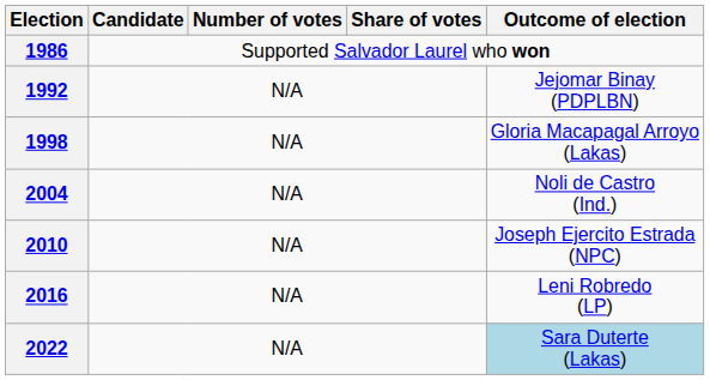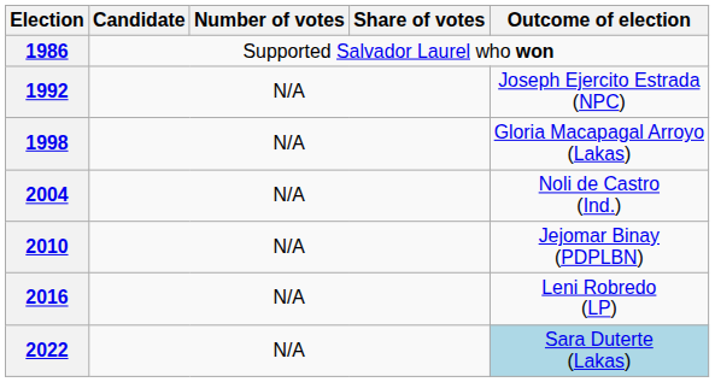1992 | Outcome of election: Jejomar Binay (PDPLBN) -> Joseph Ejercito Estrada (NPC)
2010 | Outcome of election: Joseph Ejercito Estrada (NPC) -> Jejomar Binay (PDPLBN)
